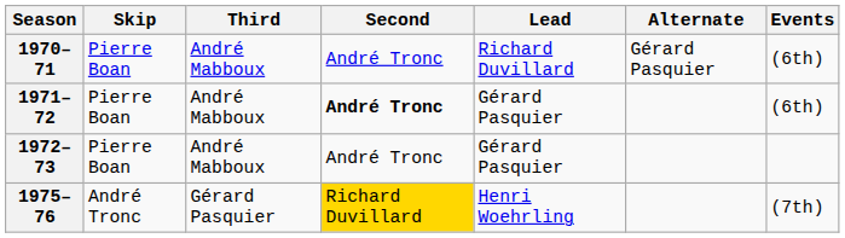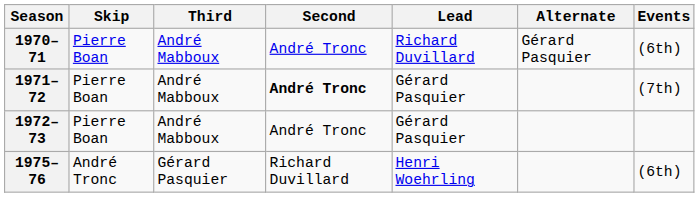1971–72 | Events: (6th) -> (7th)
1975–76 | Second: gold background -> no background
1975–76 | Events: (7th) -> (6th)
